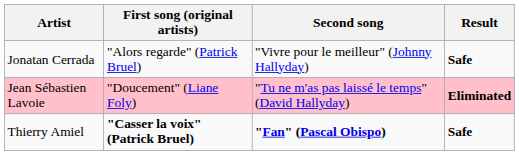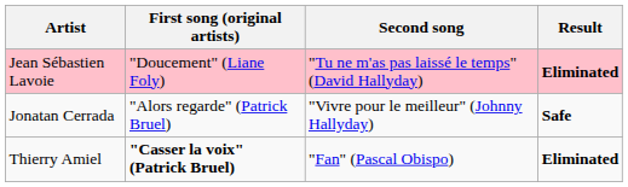rows swapped: Jean Sébastien Lavoie <-> Jonatan Cerrada
Thierry Amiel | Second song: bold -> normal
Thierry Amiel | Result: Safe -> Eliminated
